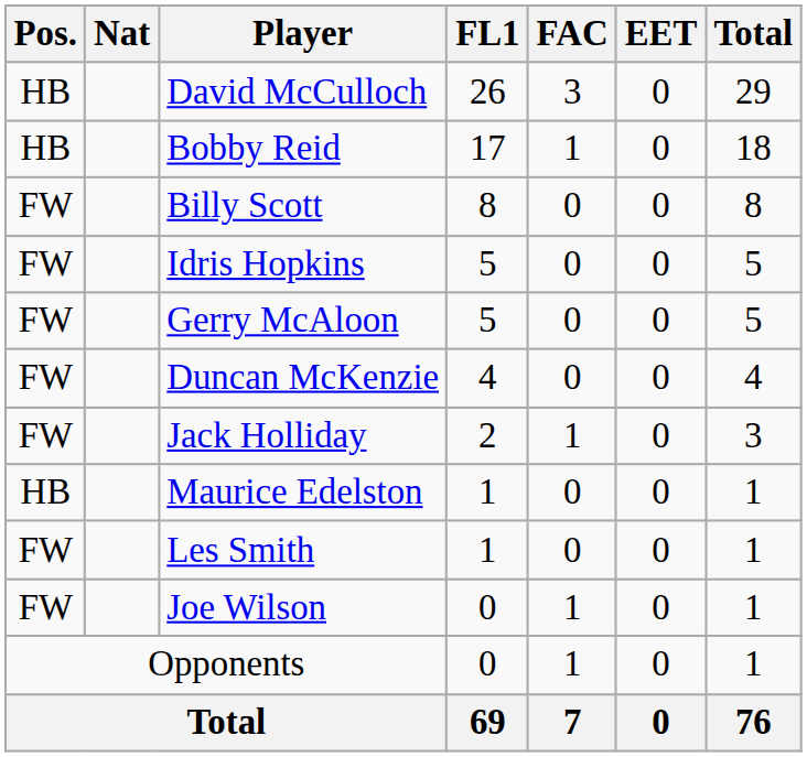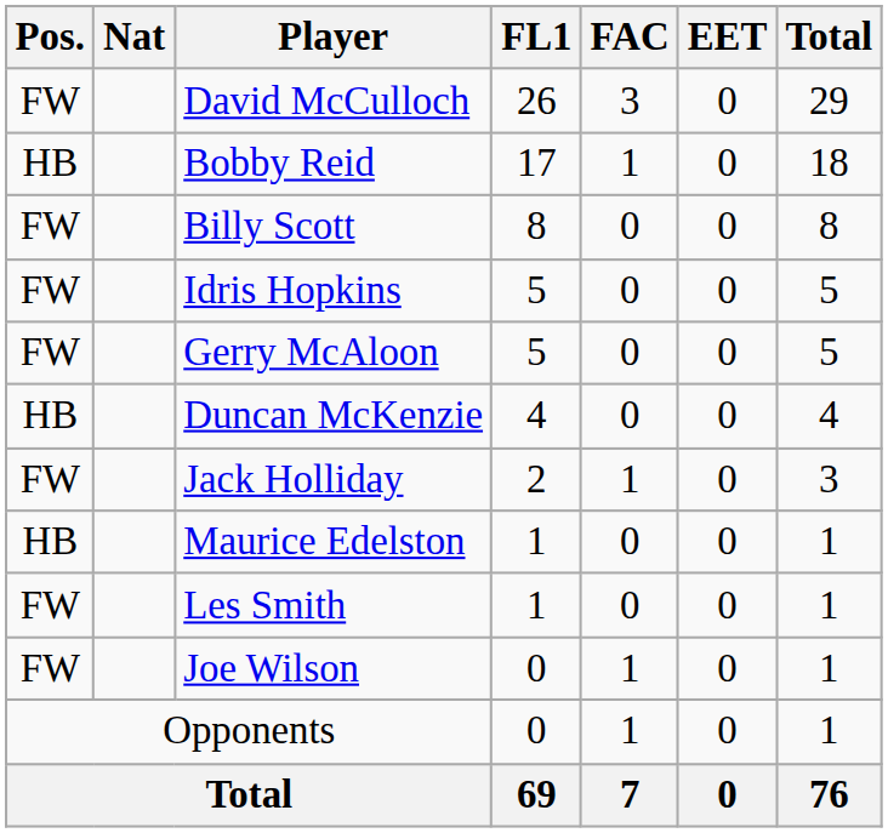David McCulloch | Pos.: HB -> FW
Duncan McKenzie | Pos.: FW -> HB
